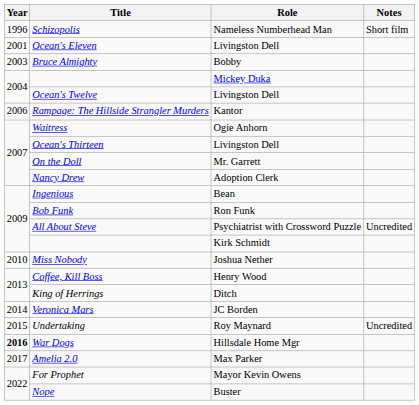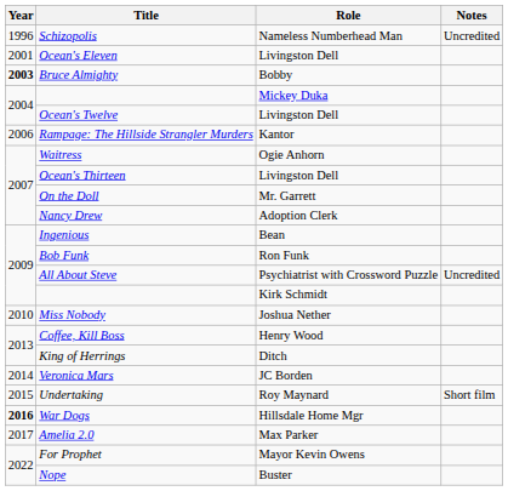Schizopolis | Notes: Short film -> Uncredited
Bruce Almighty | Year: normal -> bold
Undertaking | Notes: Uncredited -> Short film
